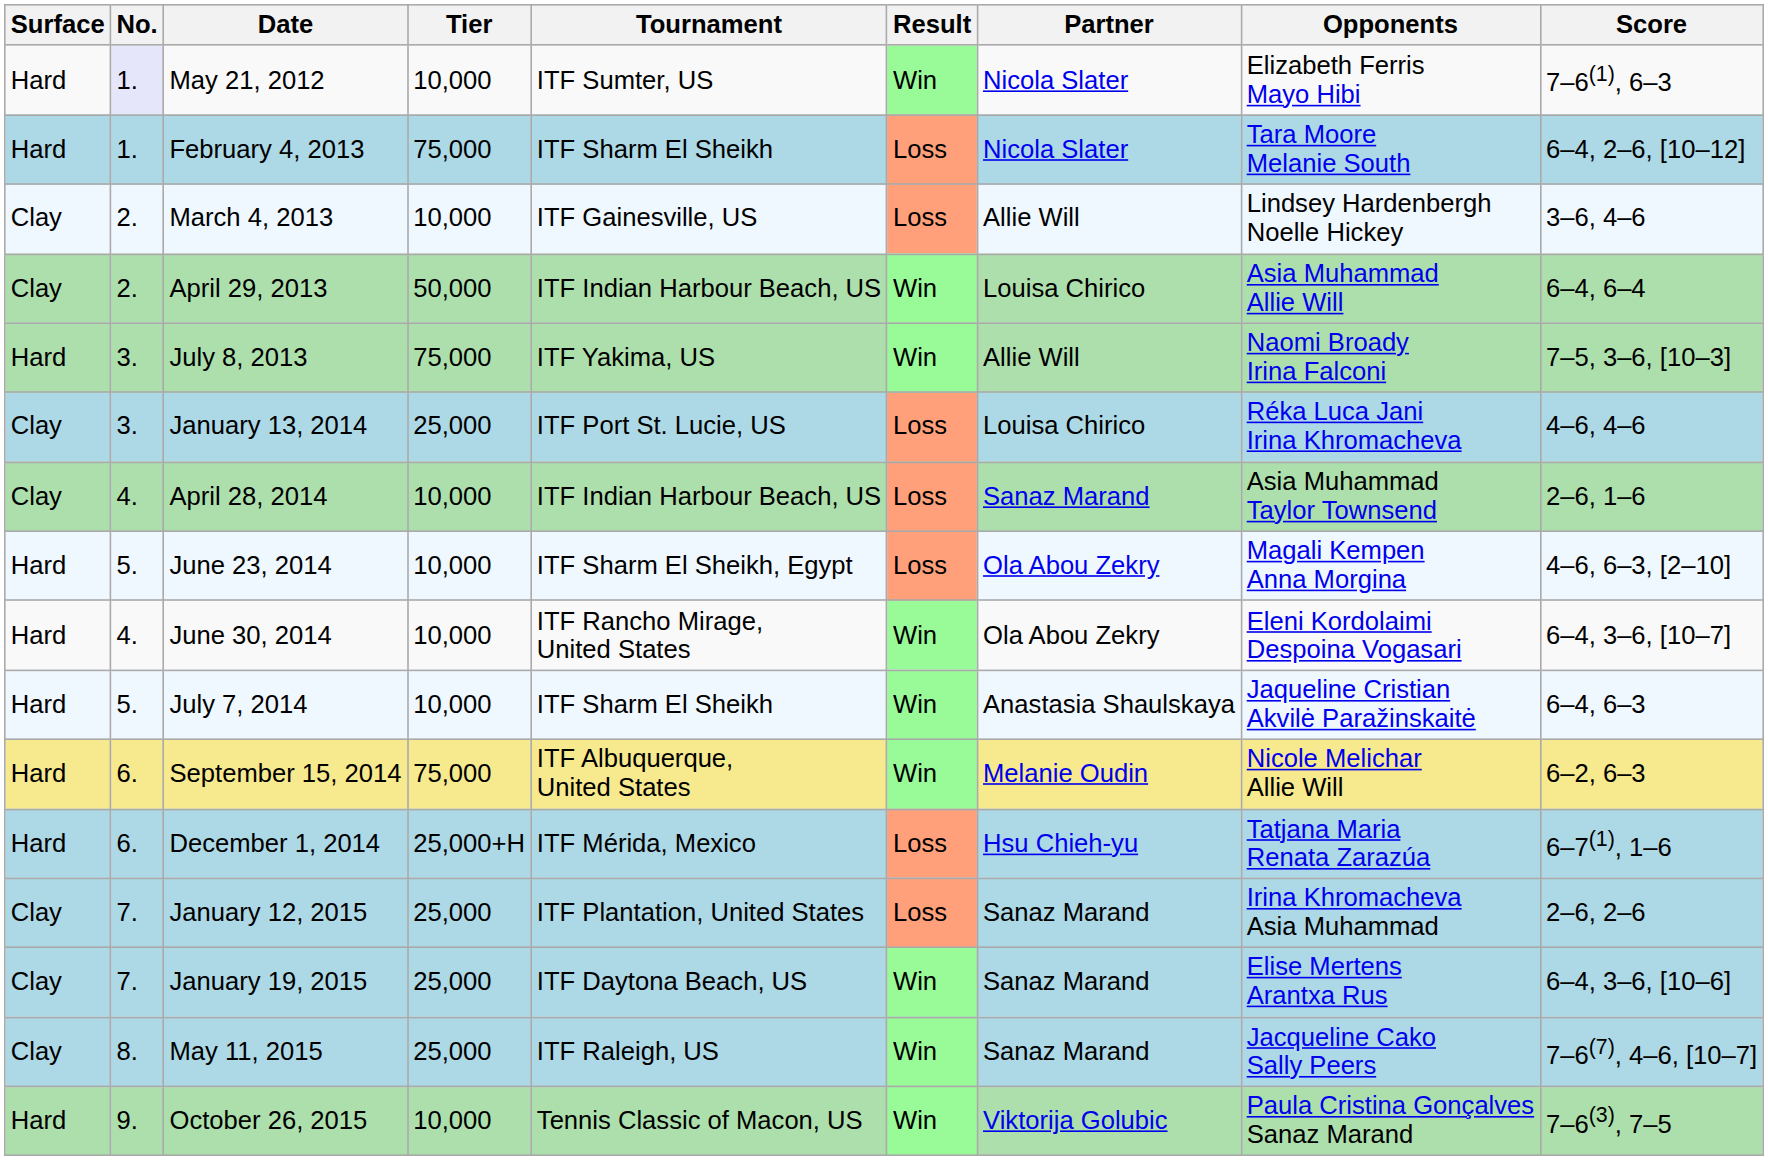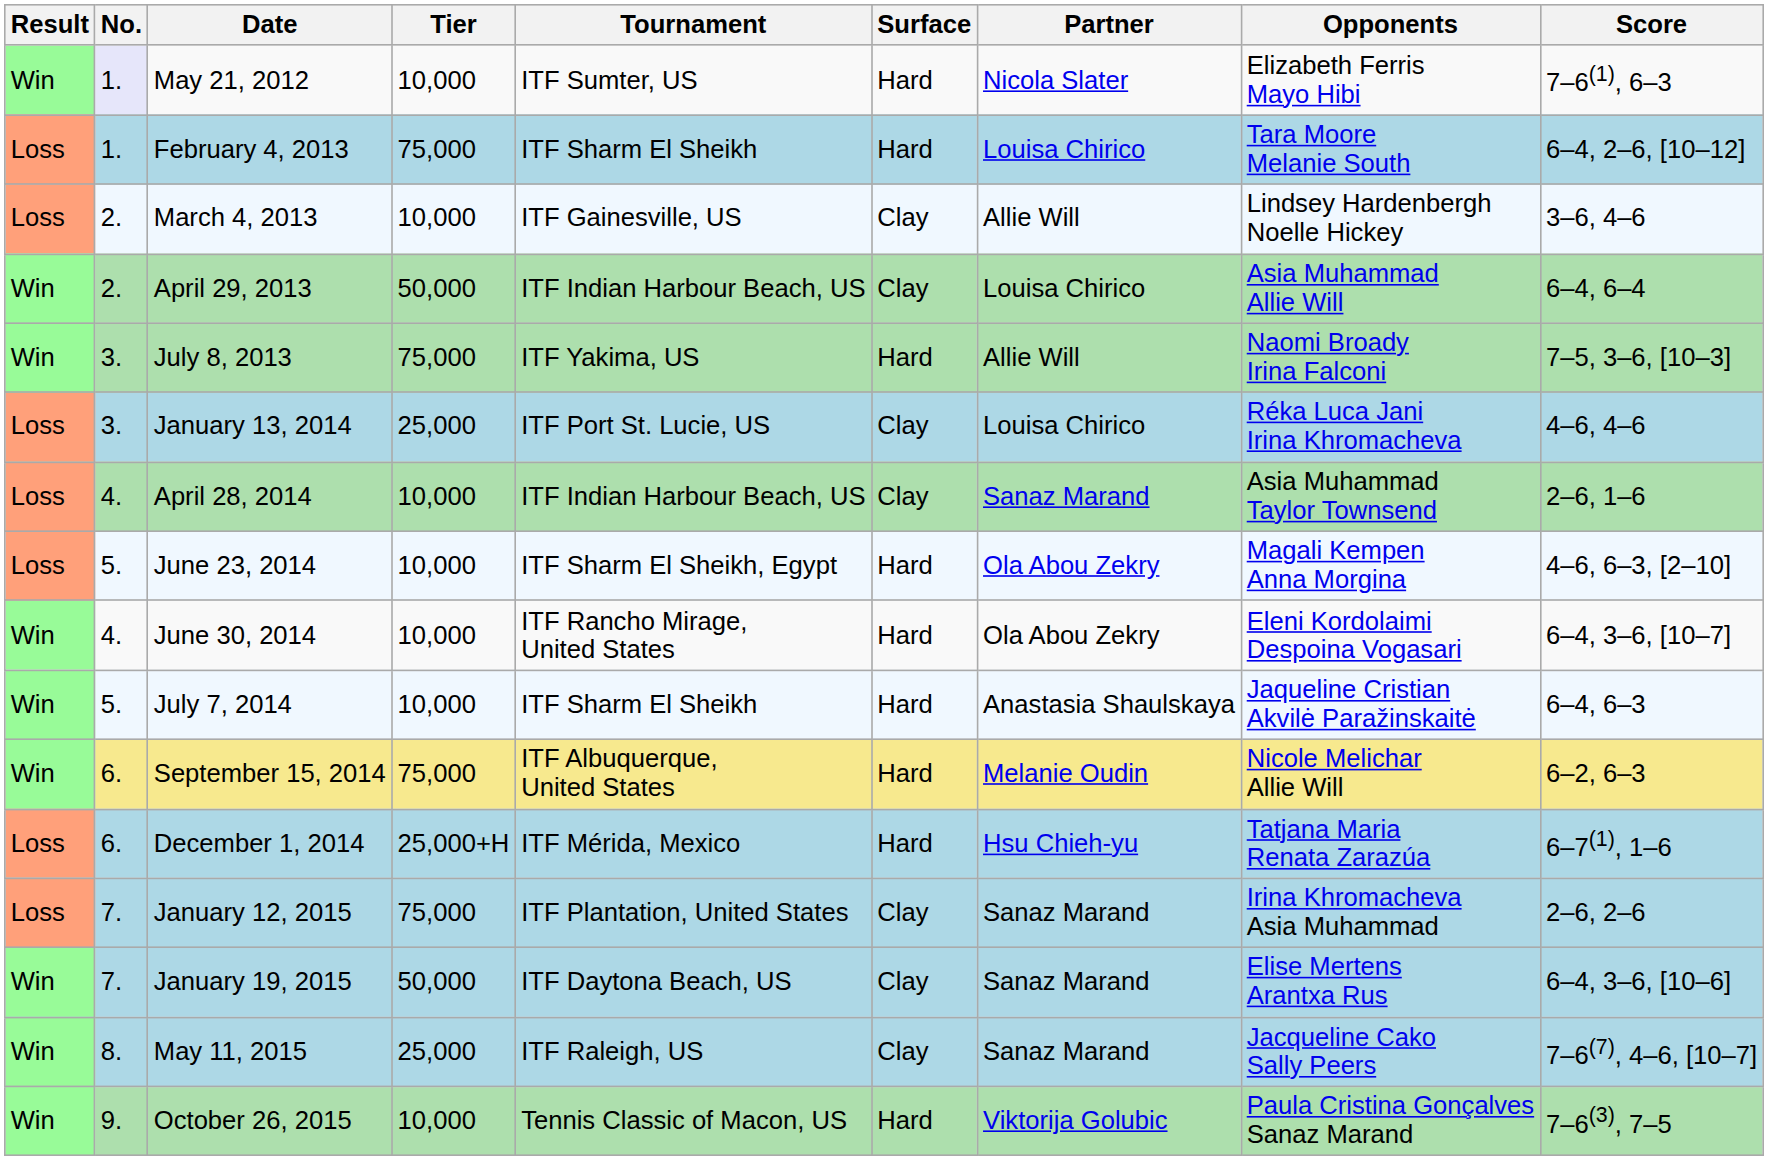columns swapped: Result <-> Surface
February 4, 2013 | Partner: Nicola Slater -> Louisa Chirico
January 12, 2015 | Tier: 25,000 -> 75,000
January 19, 2015 | Tier: 25,000 -> 50,000
